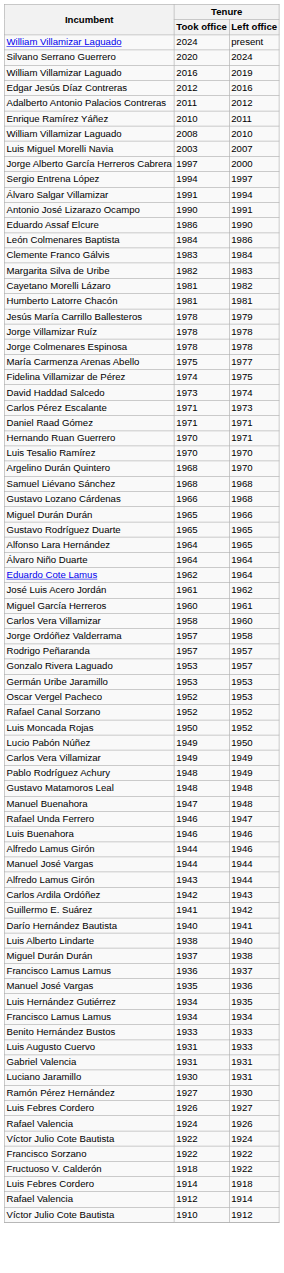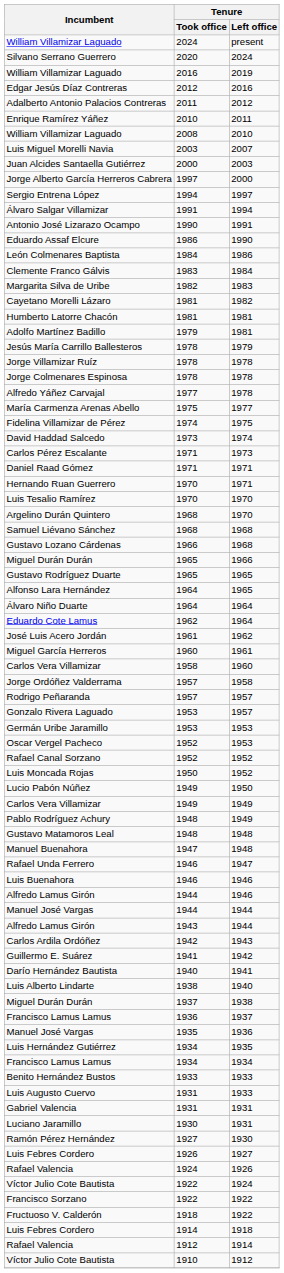+ row: Juan Alcides Santaella Gutiérrez | 2000 | 2003
+ row: Adolfo Martínez Badillo | 1979 | 1981
+ row: Alfredo Yáñez Carvajal | 1977 | 1978
